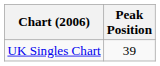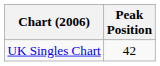UK Singles Chart | Peak Position: 39 -> 42
